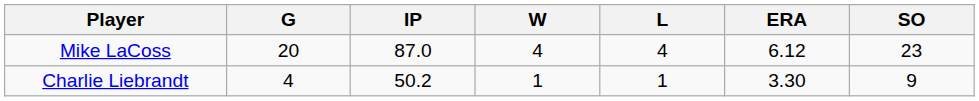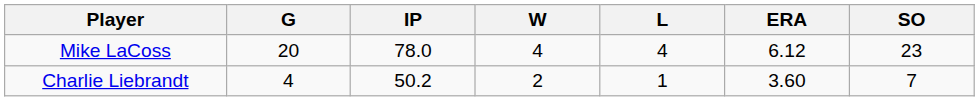Mike LaCoss | IP: 87.0 -> 78.0
Charlie Liebrandt | W: 1 -> 2
Charlie Liebrandt | ERA: 3.30 -> 3.60
Charlie Liebrandt | SO: 9 -> 7
